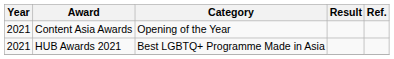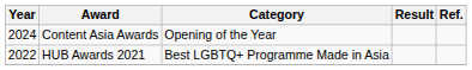Content Asia Awards | Year: 2021 -> 2024
HUB Awards 2021 | Year: 2021 -> 2022
